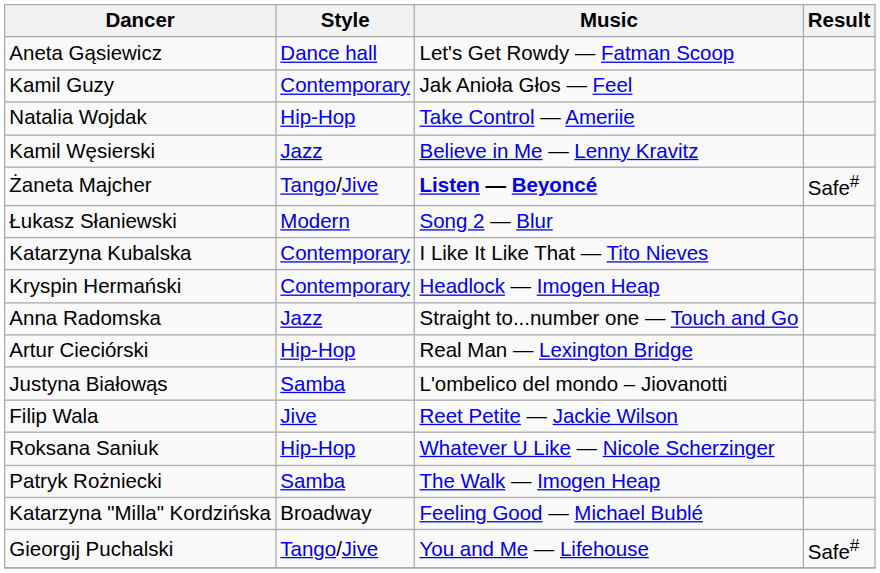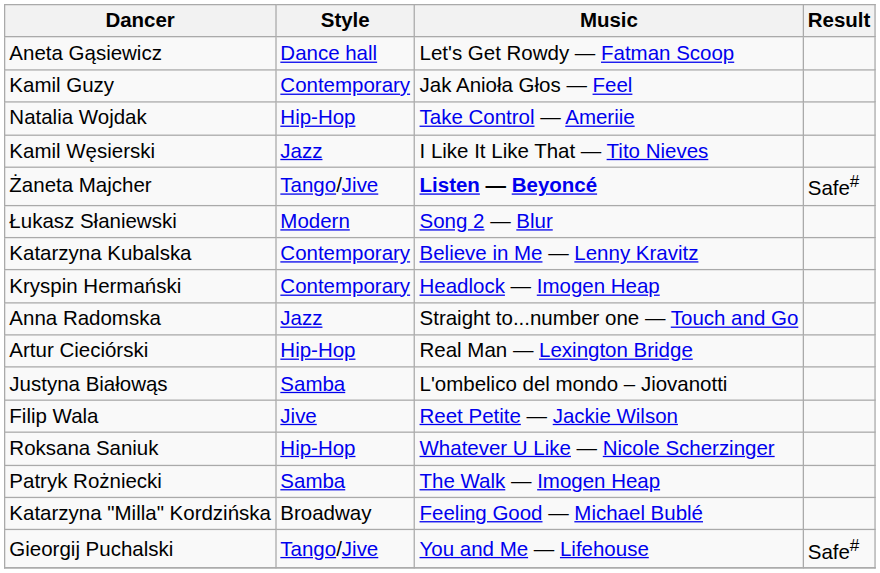Kamil Węsierski | Music: Believe in Me — Lenny Kravitz -> I Like It Like That — Tito Nieves
Katarzyna Kubalska | Music: I Like It Like That — Tito Nieves -> Believe in Me — Lenny Kravitz
